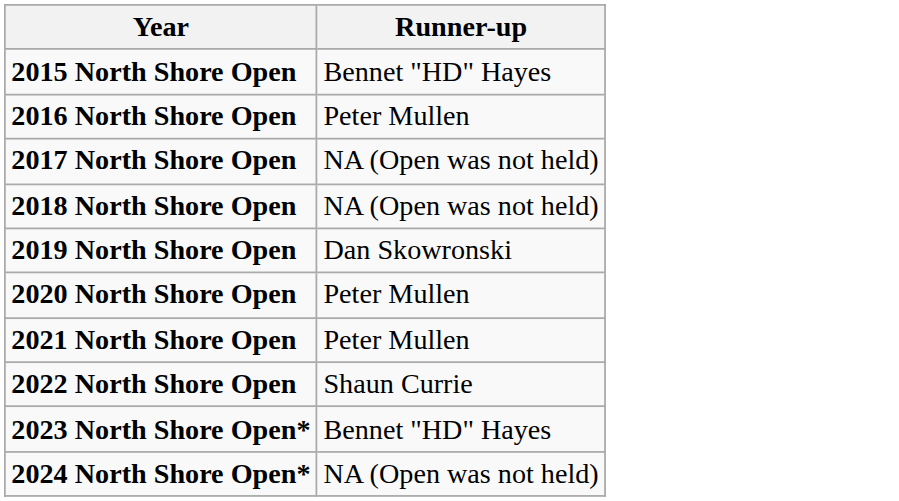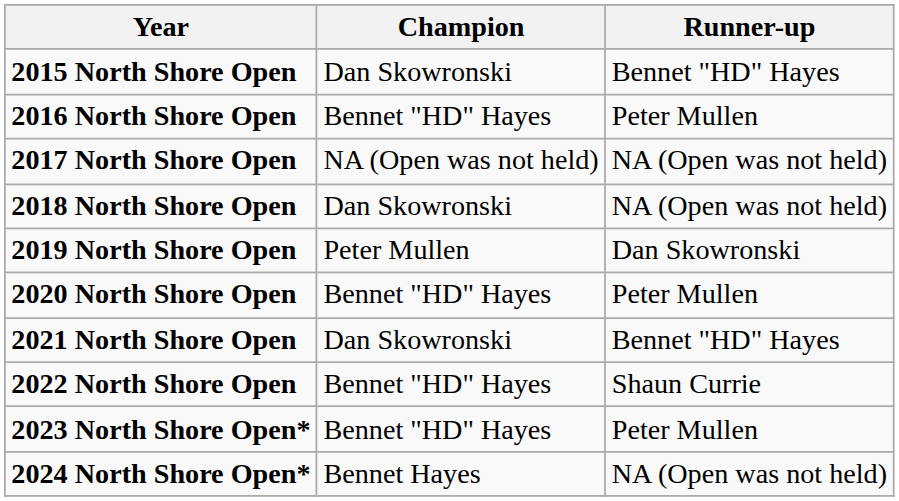+ column: Champion | Dan Skowronski | Bennet "HD" Hayes | NA (Open was not held) | Dan Skowronski | Peter Mullen | Bennet "HD" Hayes | Dan Skowronski | Bennet "HD" Hayes | Bennet "HD" Hayes | Bennet Hayes
2021 North Shore Open | Runner-up: Peter Mullen -> Bennet "HD" Hayes
2023 North Shore Open* | Runner-up: Bennet "HD" Hayes -> Peter Mullen
